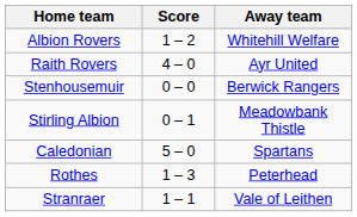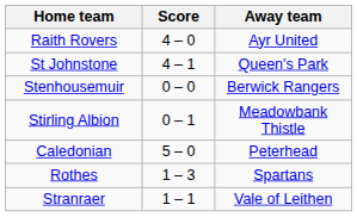- row: Albion Rovers | 1 – 2 | Whitehill Welfare
+ row: St Johnstone | 4 – 1 | Queen's Park
Caledonian | Away team: Spartans -> Peterhead
Rothes | Away team: Peterhead -> Spartans
